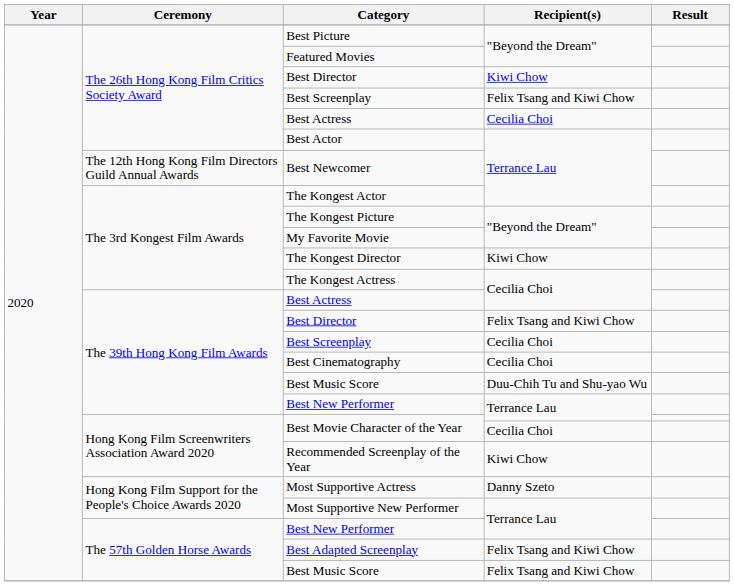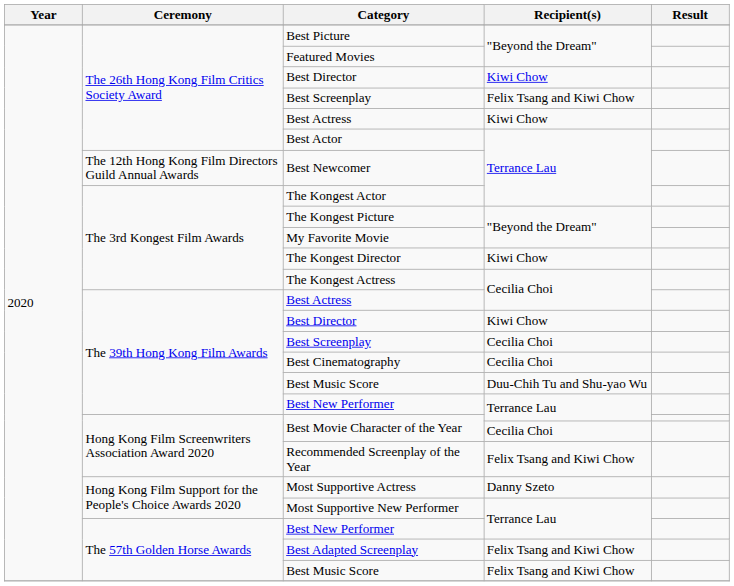The 26th Hong Kong Film Critics Society Award / Best Actress | Recipient(s): Cecilia Choi -> Kiwi Chow
The 39th Hong Kong Film Awards / Best Director | Recipient(s): Felix Tsang and Kiwi Chow -> Kiwi Chow
Recommended Screenplay of the Year | Recipient(s): Kiwi Chow -> Felix Tsang and Kiwi Chow
